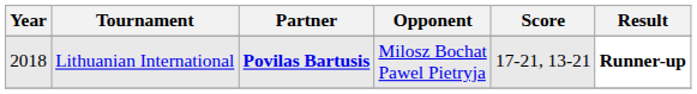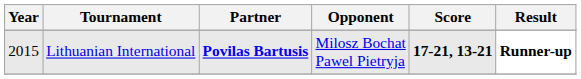Lithuanian International | Year: 2018 -> 2015
Lithuanian International | Score: normal -> bold
